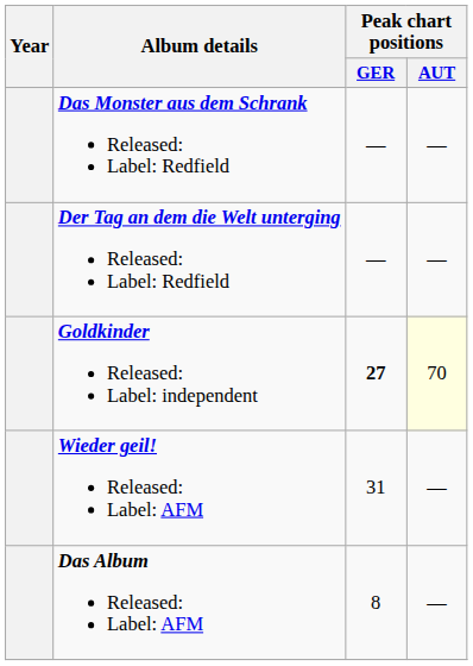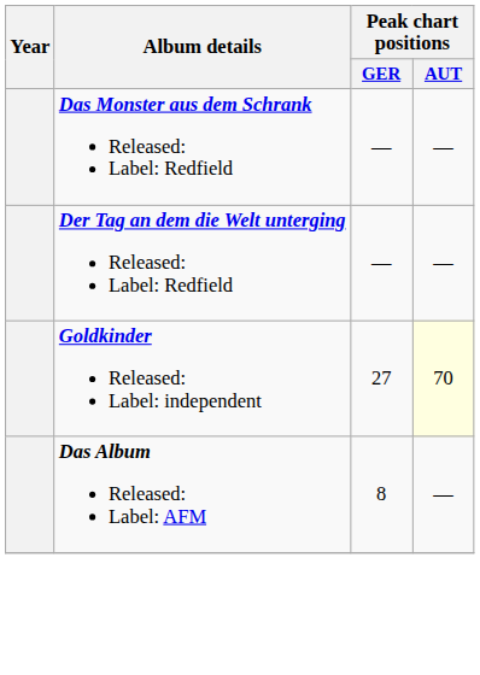Goldkinder Released: Label: independent | Peak chart positions / GER: bold -> normal
- row: Wieder geil! Released: Label: AFM | 31 | —
